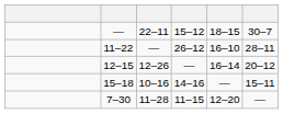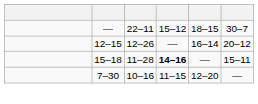- row: 11–22 | — | 26–12 | 16–10 | 28–11
15–18 | column 3: 10–16 -> 11–28
15–18 | column 4: normal -> bold
7–30 | column 3: 11–28 -> 10–16
